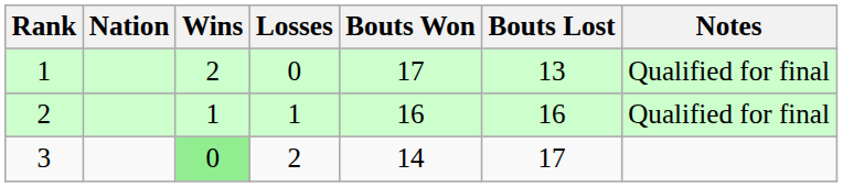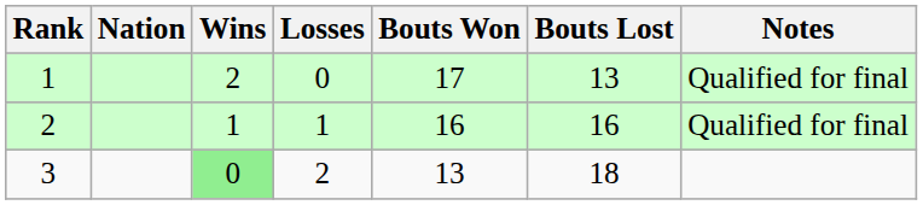3 | Bouts Won: 14 -> 13
3 | Bouts Lost: 17 -> 18
